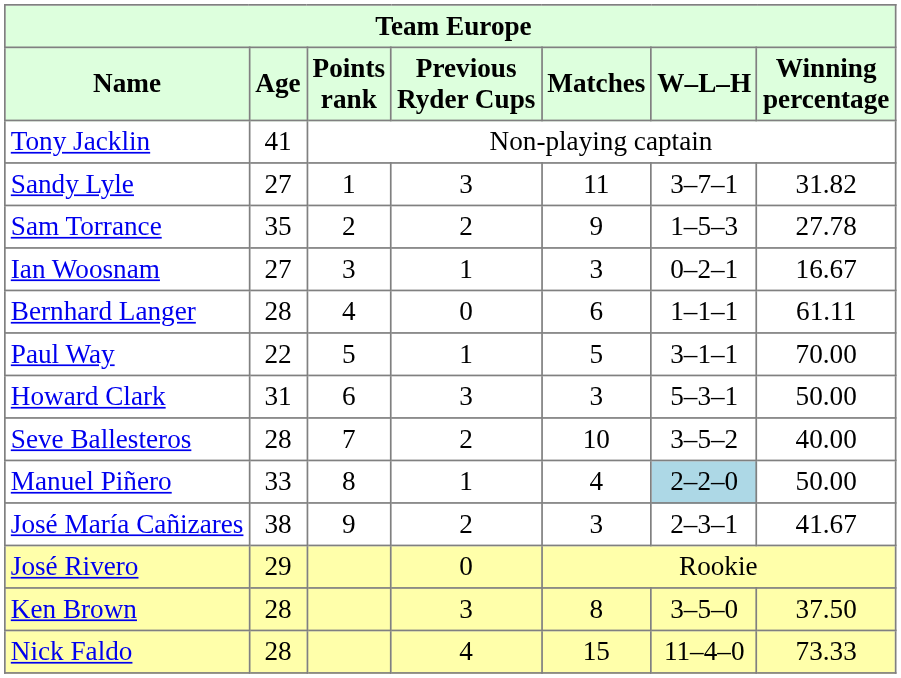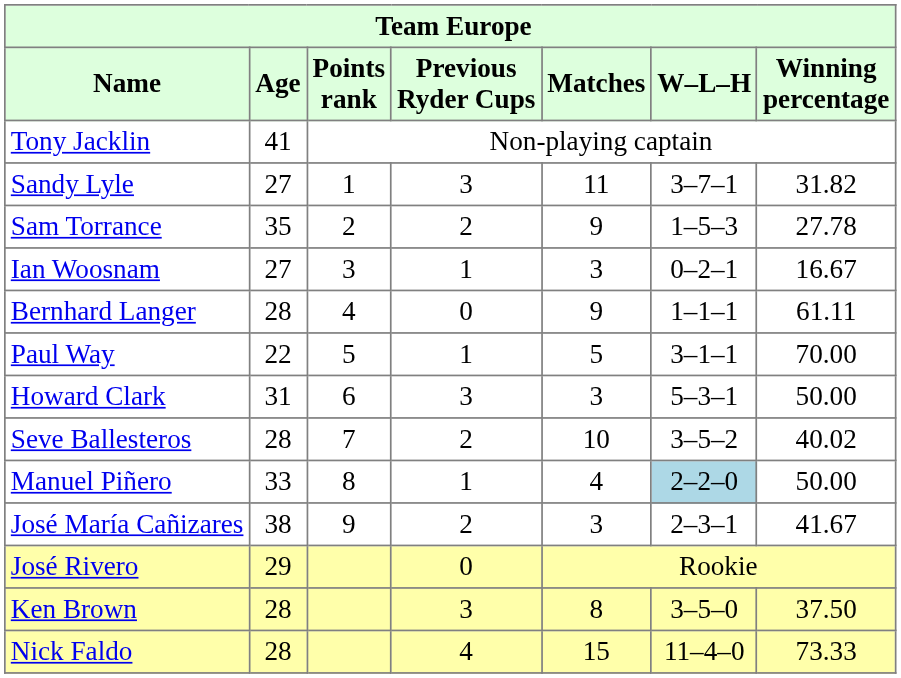Bernhard Langer | Matches: 6 -> 9
Seve Ballesteros | Winning percentage: 40.00 -> 40.02
